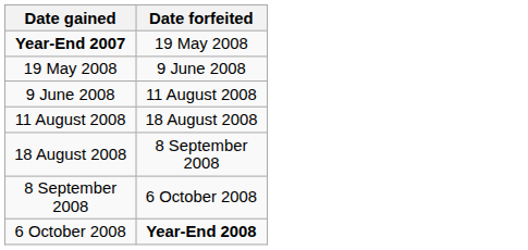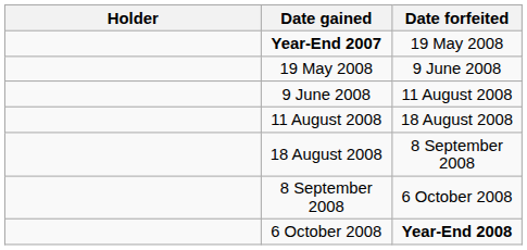+ column: Holder
